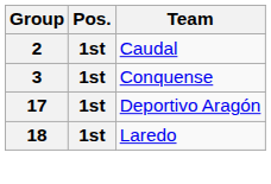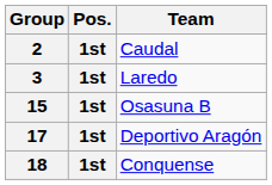3 | Team: Conquense -> Laredo
+ row: 15 | 1st | Osasuna B
18 | Team: Laredo -> Conquense
